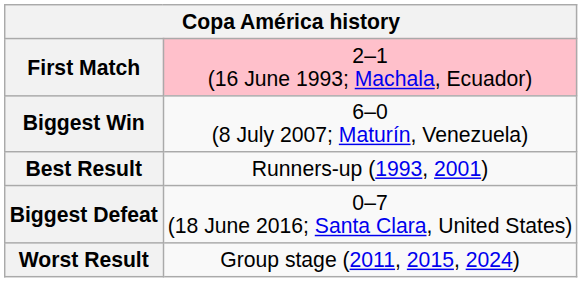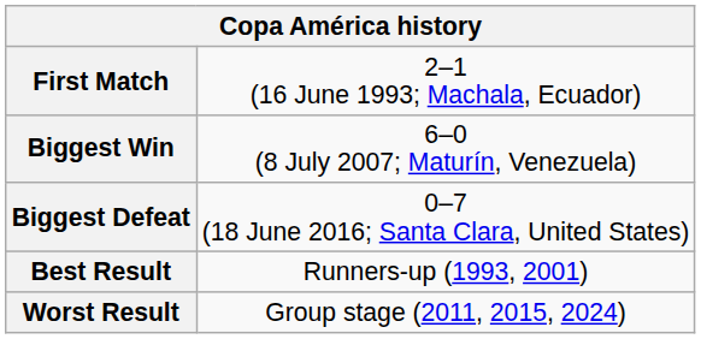First Match | column 2: pink background -> no background
rows swapped: Biggest Defeat <-> Best Result
